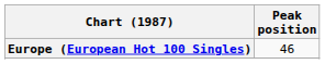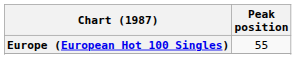Europe (European Hot 100 Singles) | Peak position: 46 -> 55
